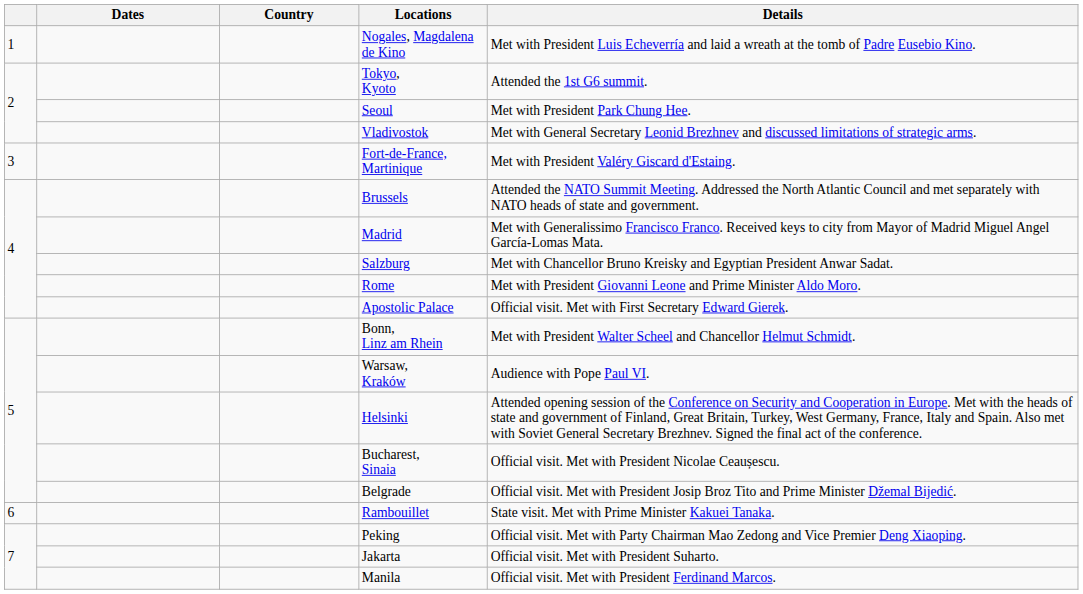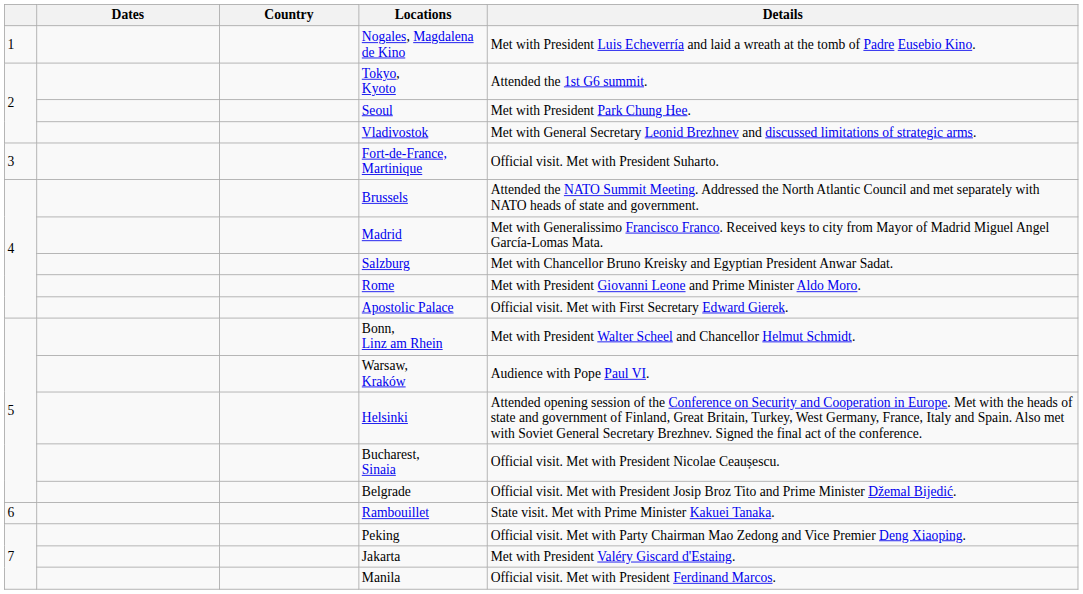Fort-de-France, Martinique | Details: Met with President Valéry Giscard d'Estaing. -> Official visit. Met with President Suharto.
Jakarta | Details: Official visit. Met with President Suharto. -> Met with President Valéry Giscard d'Estaing.
